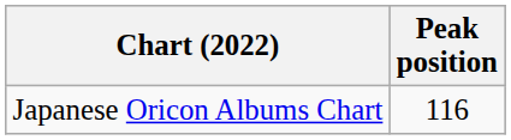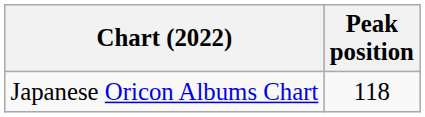Japanese Oricon Albums Chart | Peak position: 116 -> 118
